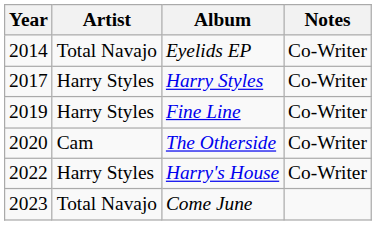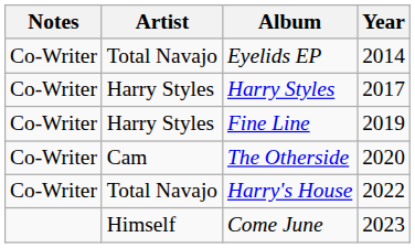columns swapped: Year <-> Notes
Harry's House | Artist: Harry Styles -> Total Navajo
Come June | Artist: Total Navajo -> Himself
